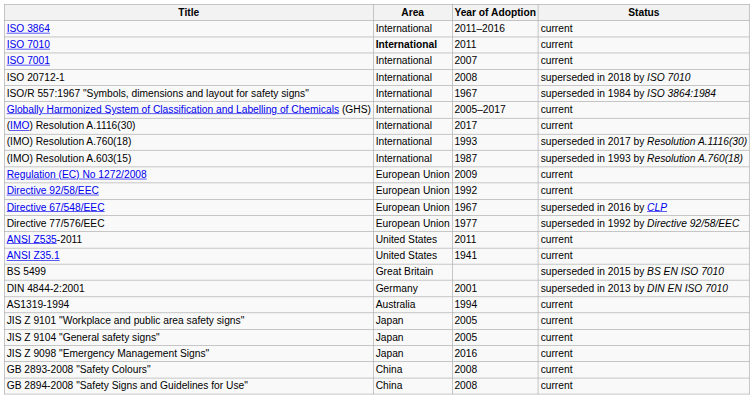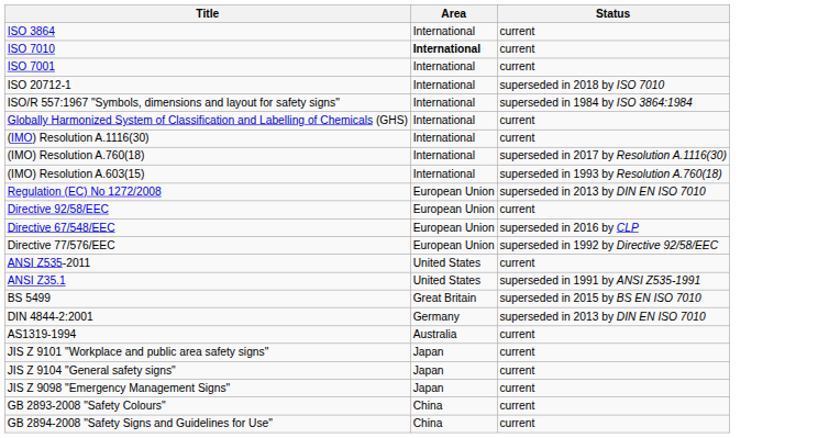- column: Year of Adoption | 2011–2016 | 2011 | 2007 | 2008 | 1967 | 2005–2017 | 2017 | 1993 | 1987 | 2009 | 1992 | 1967 | 1977 | 2011 | 1941 | 2001 | 1994 | 2005 | 2005 | 2016 | 2008 | 2008
Regulation (EC) No 1272/2008 | Status: current -> superseded in 2013 by DIN EN ISO 7010
ANSI Z35.1 | Status: current -> superseded in 1991 by ANSI Z535-1991
